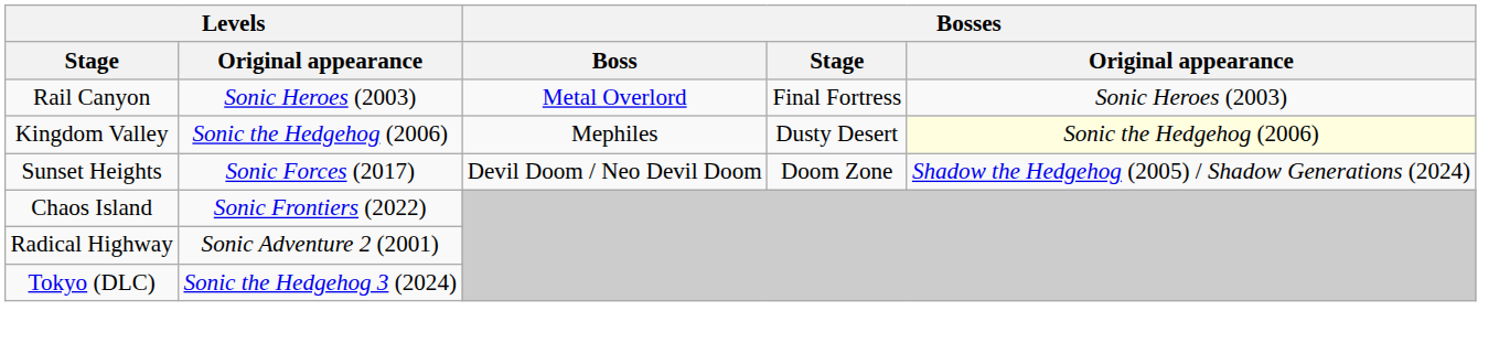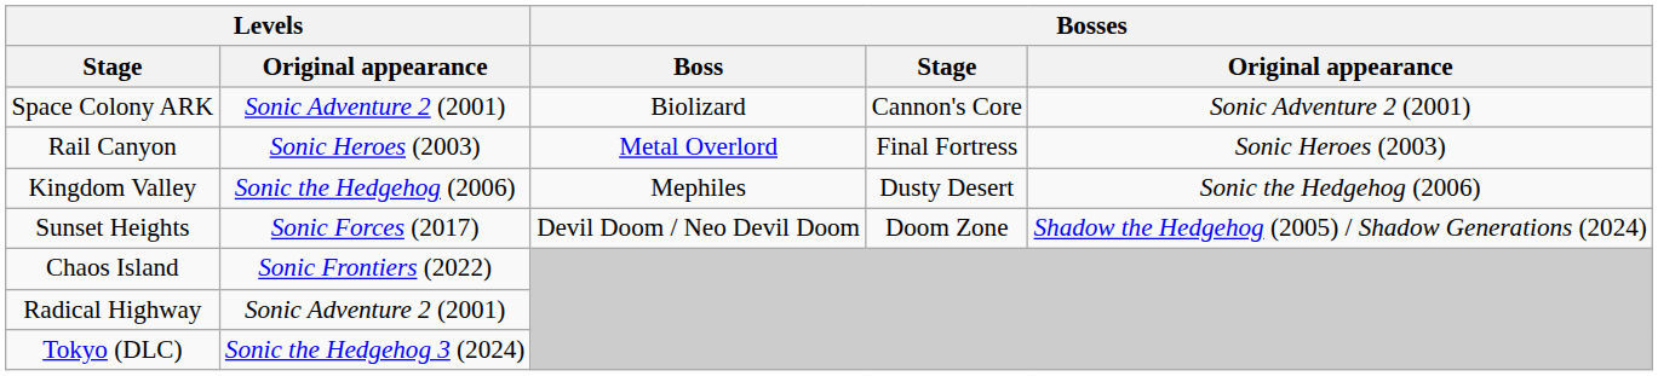+ row: Space Colony ARK | Sonic Adventure 2 (2001) | Biolizard | Cannon's Core | Sonic Adventure 2 (2001)
Kingdom Valley | Bosses / Original appearance: lightyellow background -> no background
